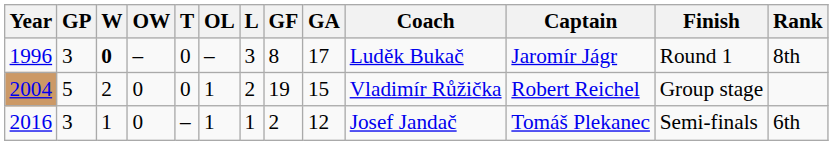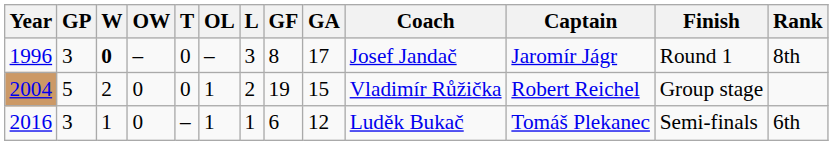1996 | Coach: Luděk Bukač -> Josef Jandač
2016 | GF: 2 -> 6
2016 | Coach: Josef Jandač -> Luděk Bukač
